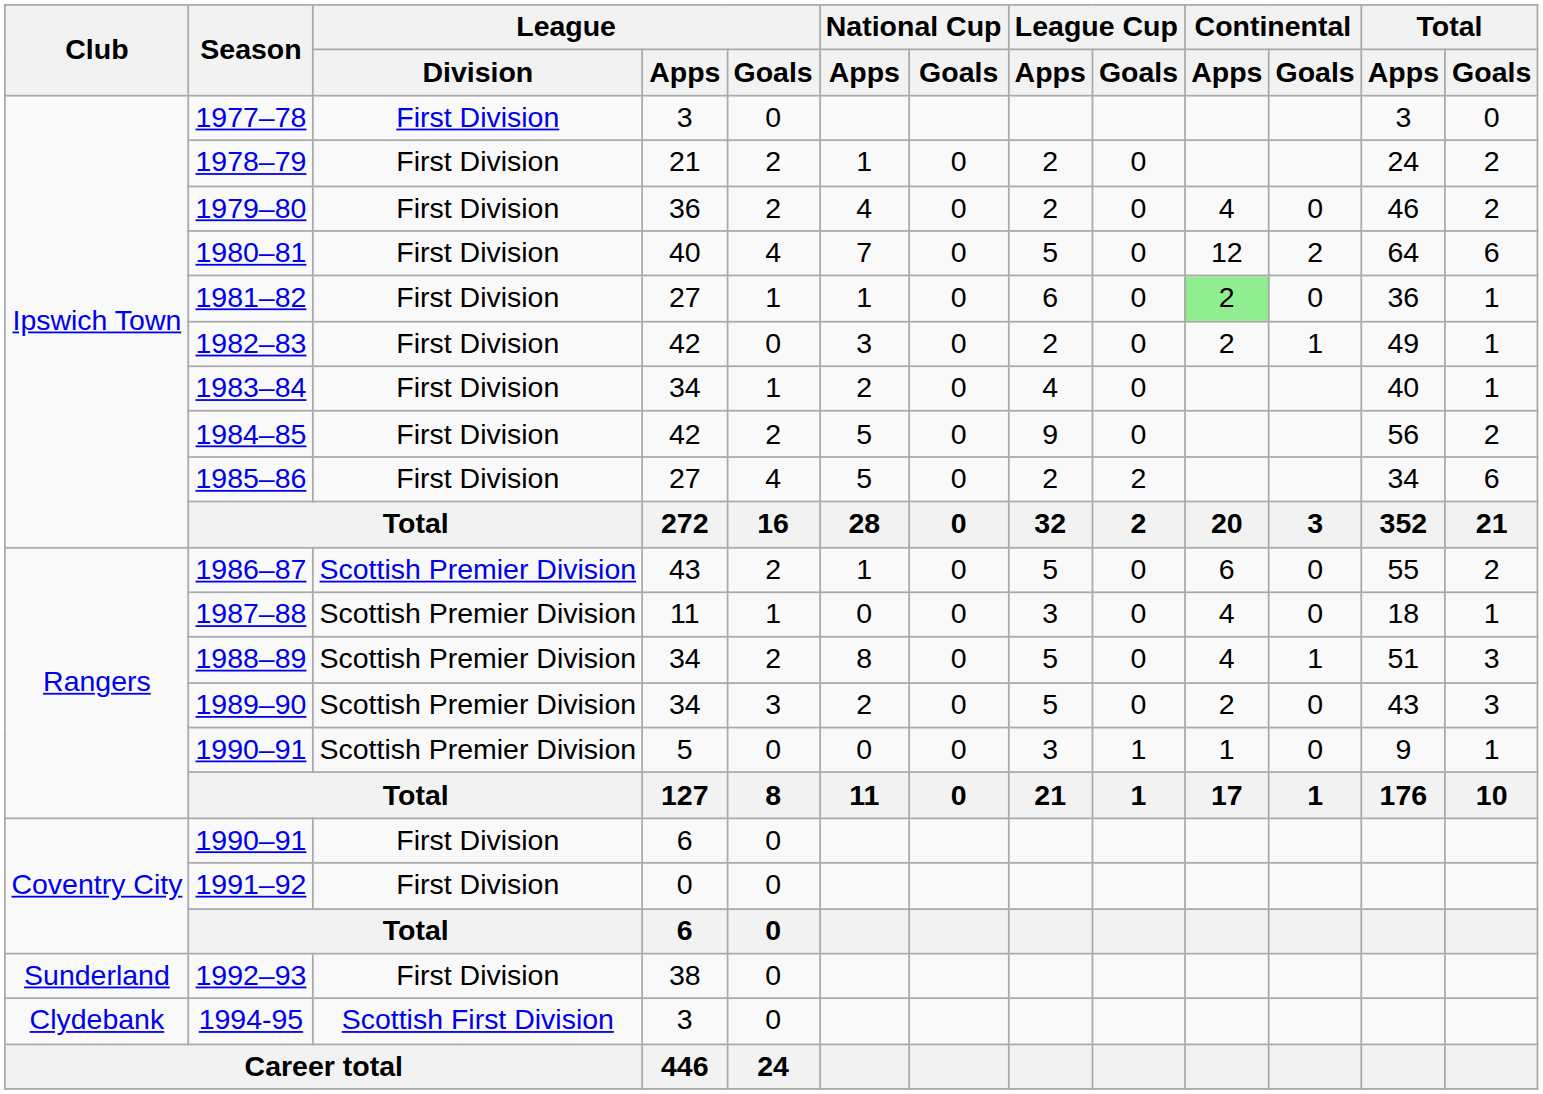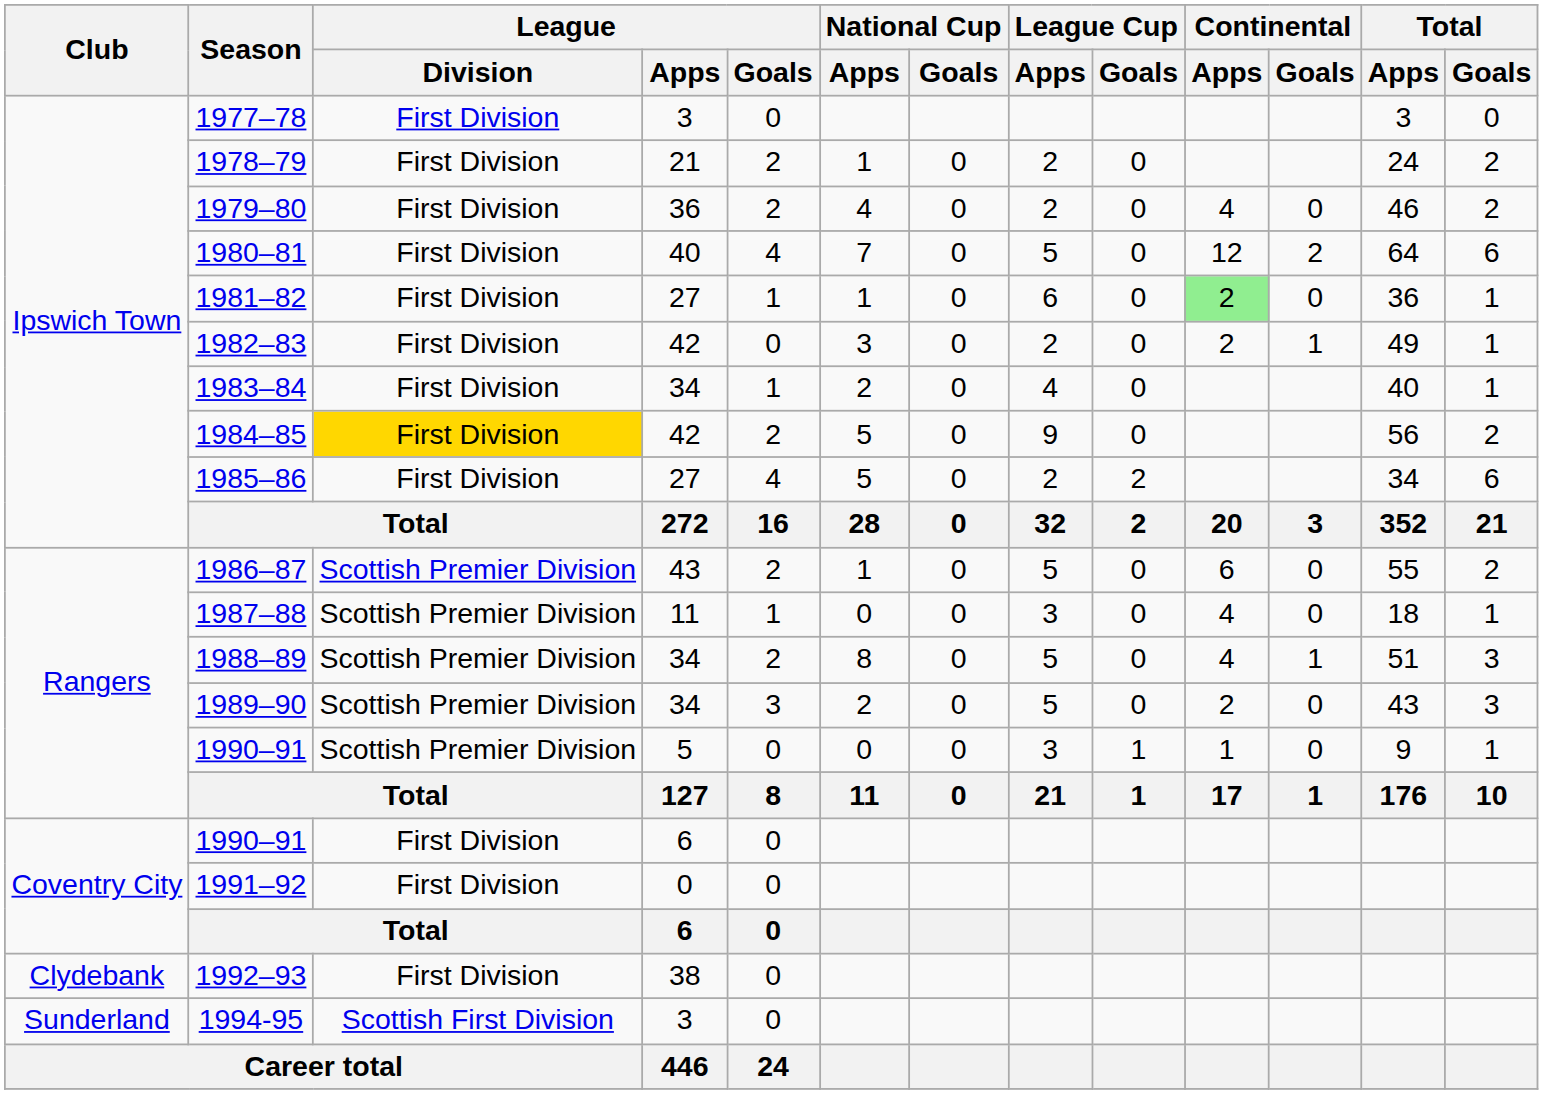1984–85 | League / Division: no background -> gold background
1992–93 | Club: Sunderland -> Clydebank
1994-95 | Club: Clydebank -> Sunderland
